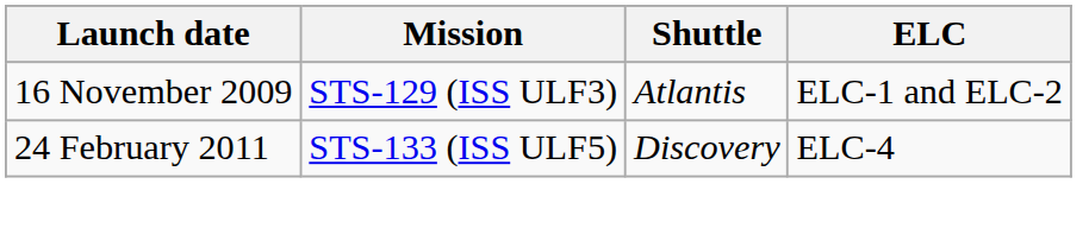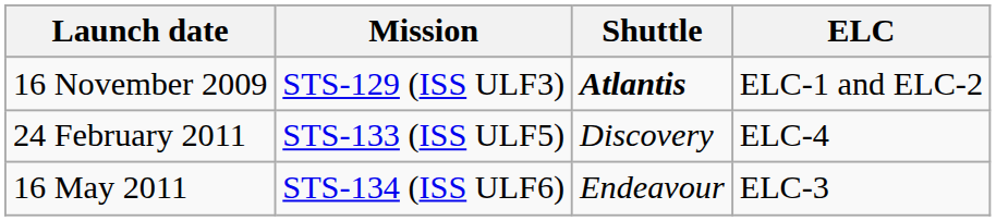16 November 2009 | Shuttle: normal -> bold
+ row: 16 May 2011 | STS-134 (ISS ULF6) | Endeavour | ELC-3
